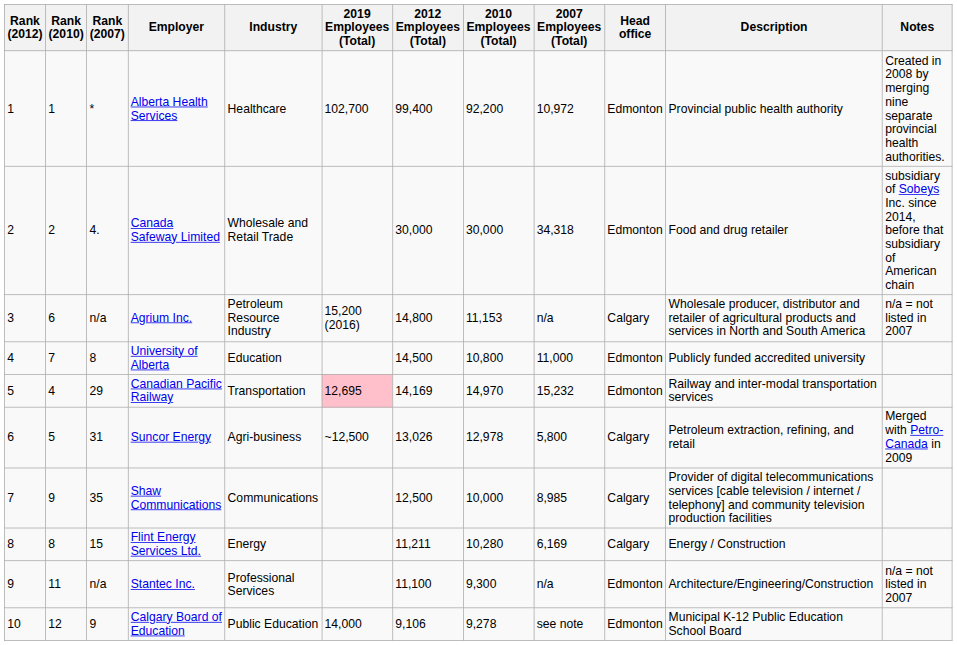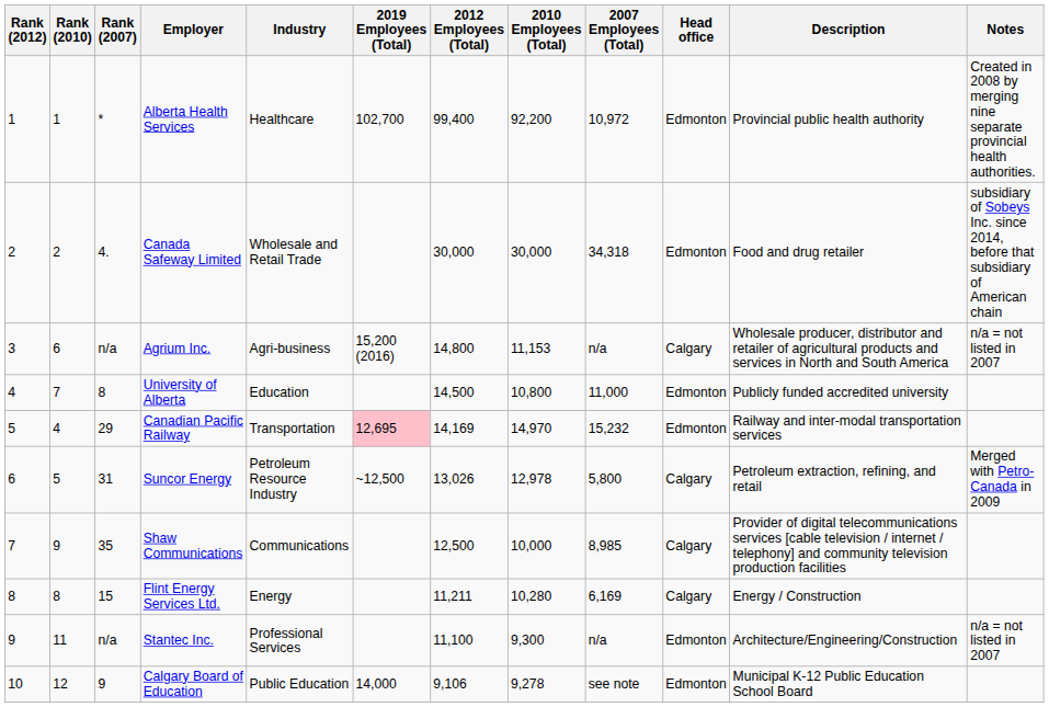Agrium Inc. | Industry: Petroleum Resource Industry -> Agri-business
Suncor Energy | Industry: Agri-business -> Petroleum Resource Industry
